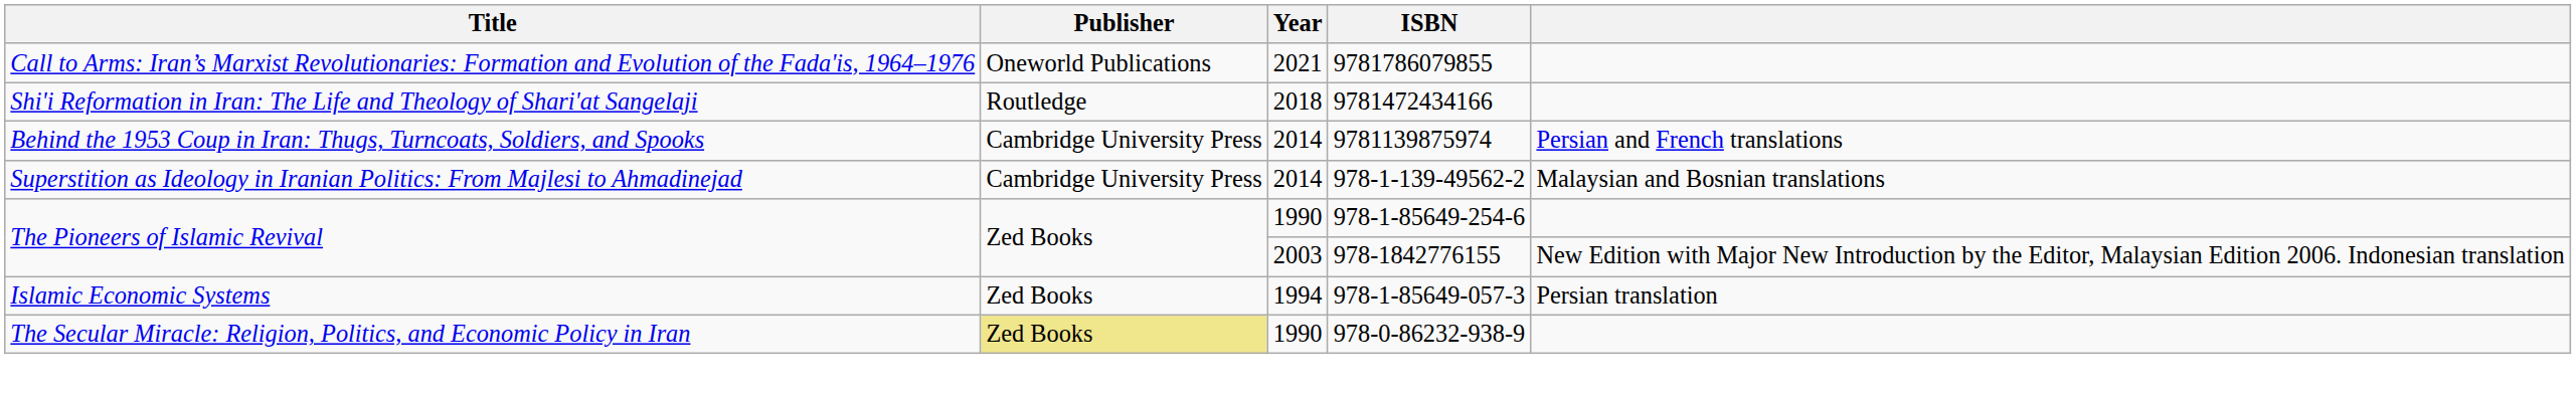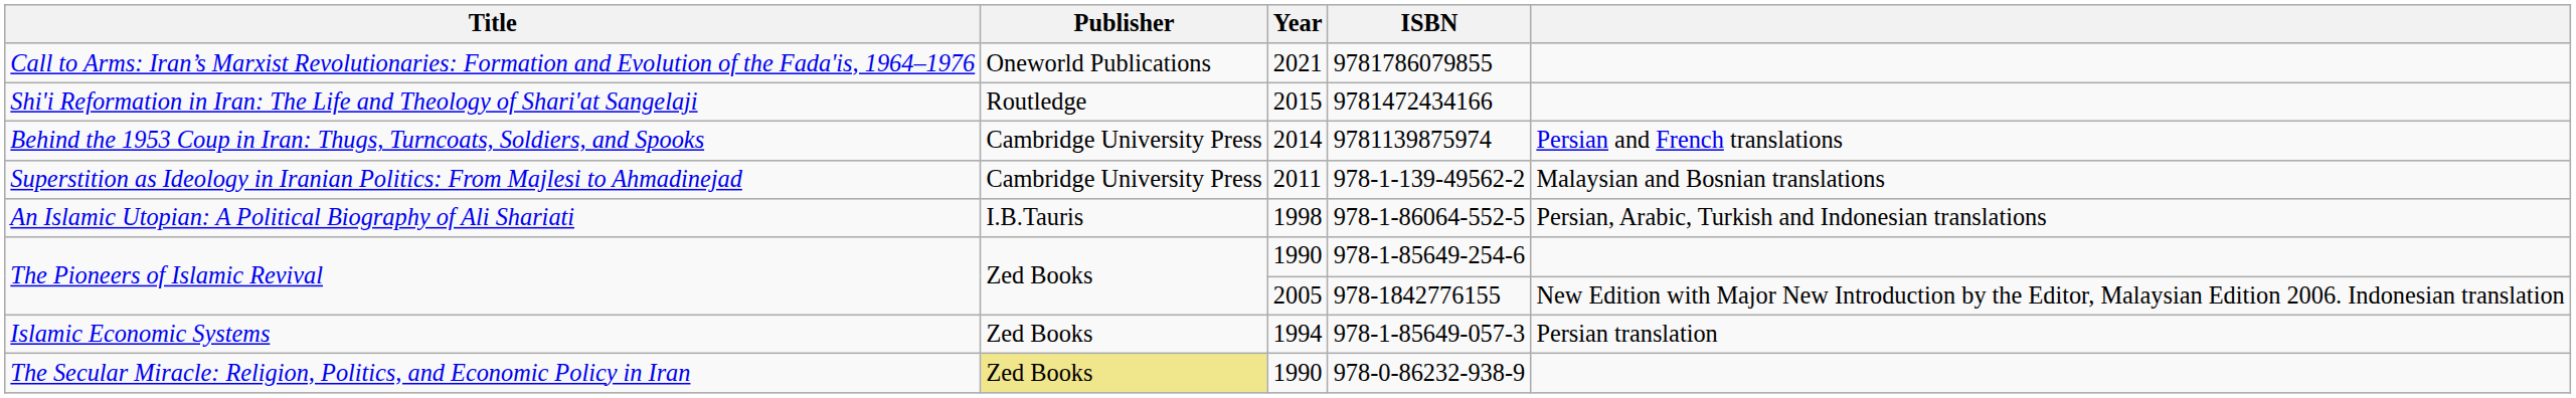9781472434166 | Year: 2018 -> 2015
978-1-139-49562-2 | Year: 2014 -> 2011
+ row: An Islamic Utopian: A Political Biography of Ali Shariati | I.B.Tauris | 1998 | 978-1-86064-552-5 | Persian, Arabic, Turkish and Indonesian translations
978-1842776155 | Year: 2003 -> 2005
